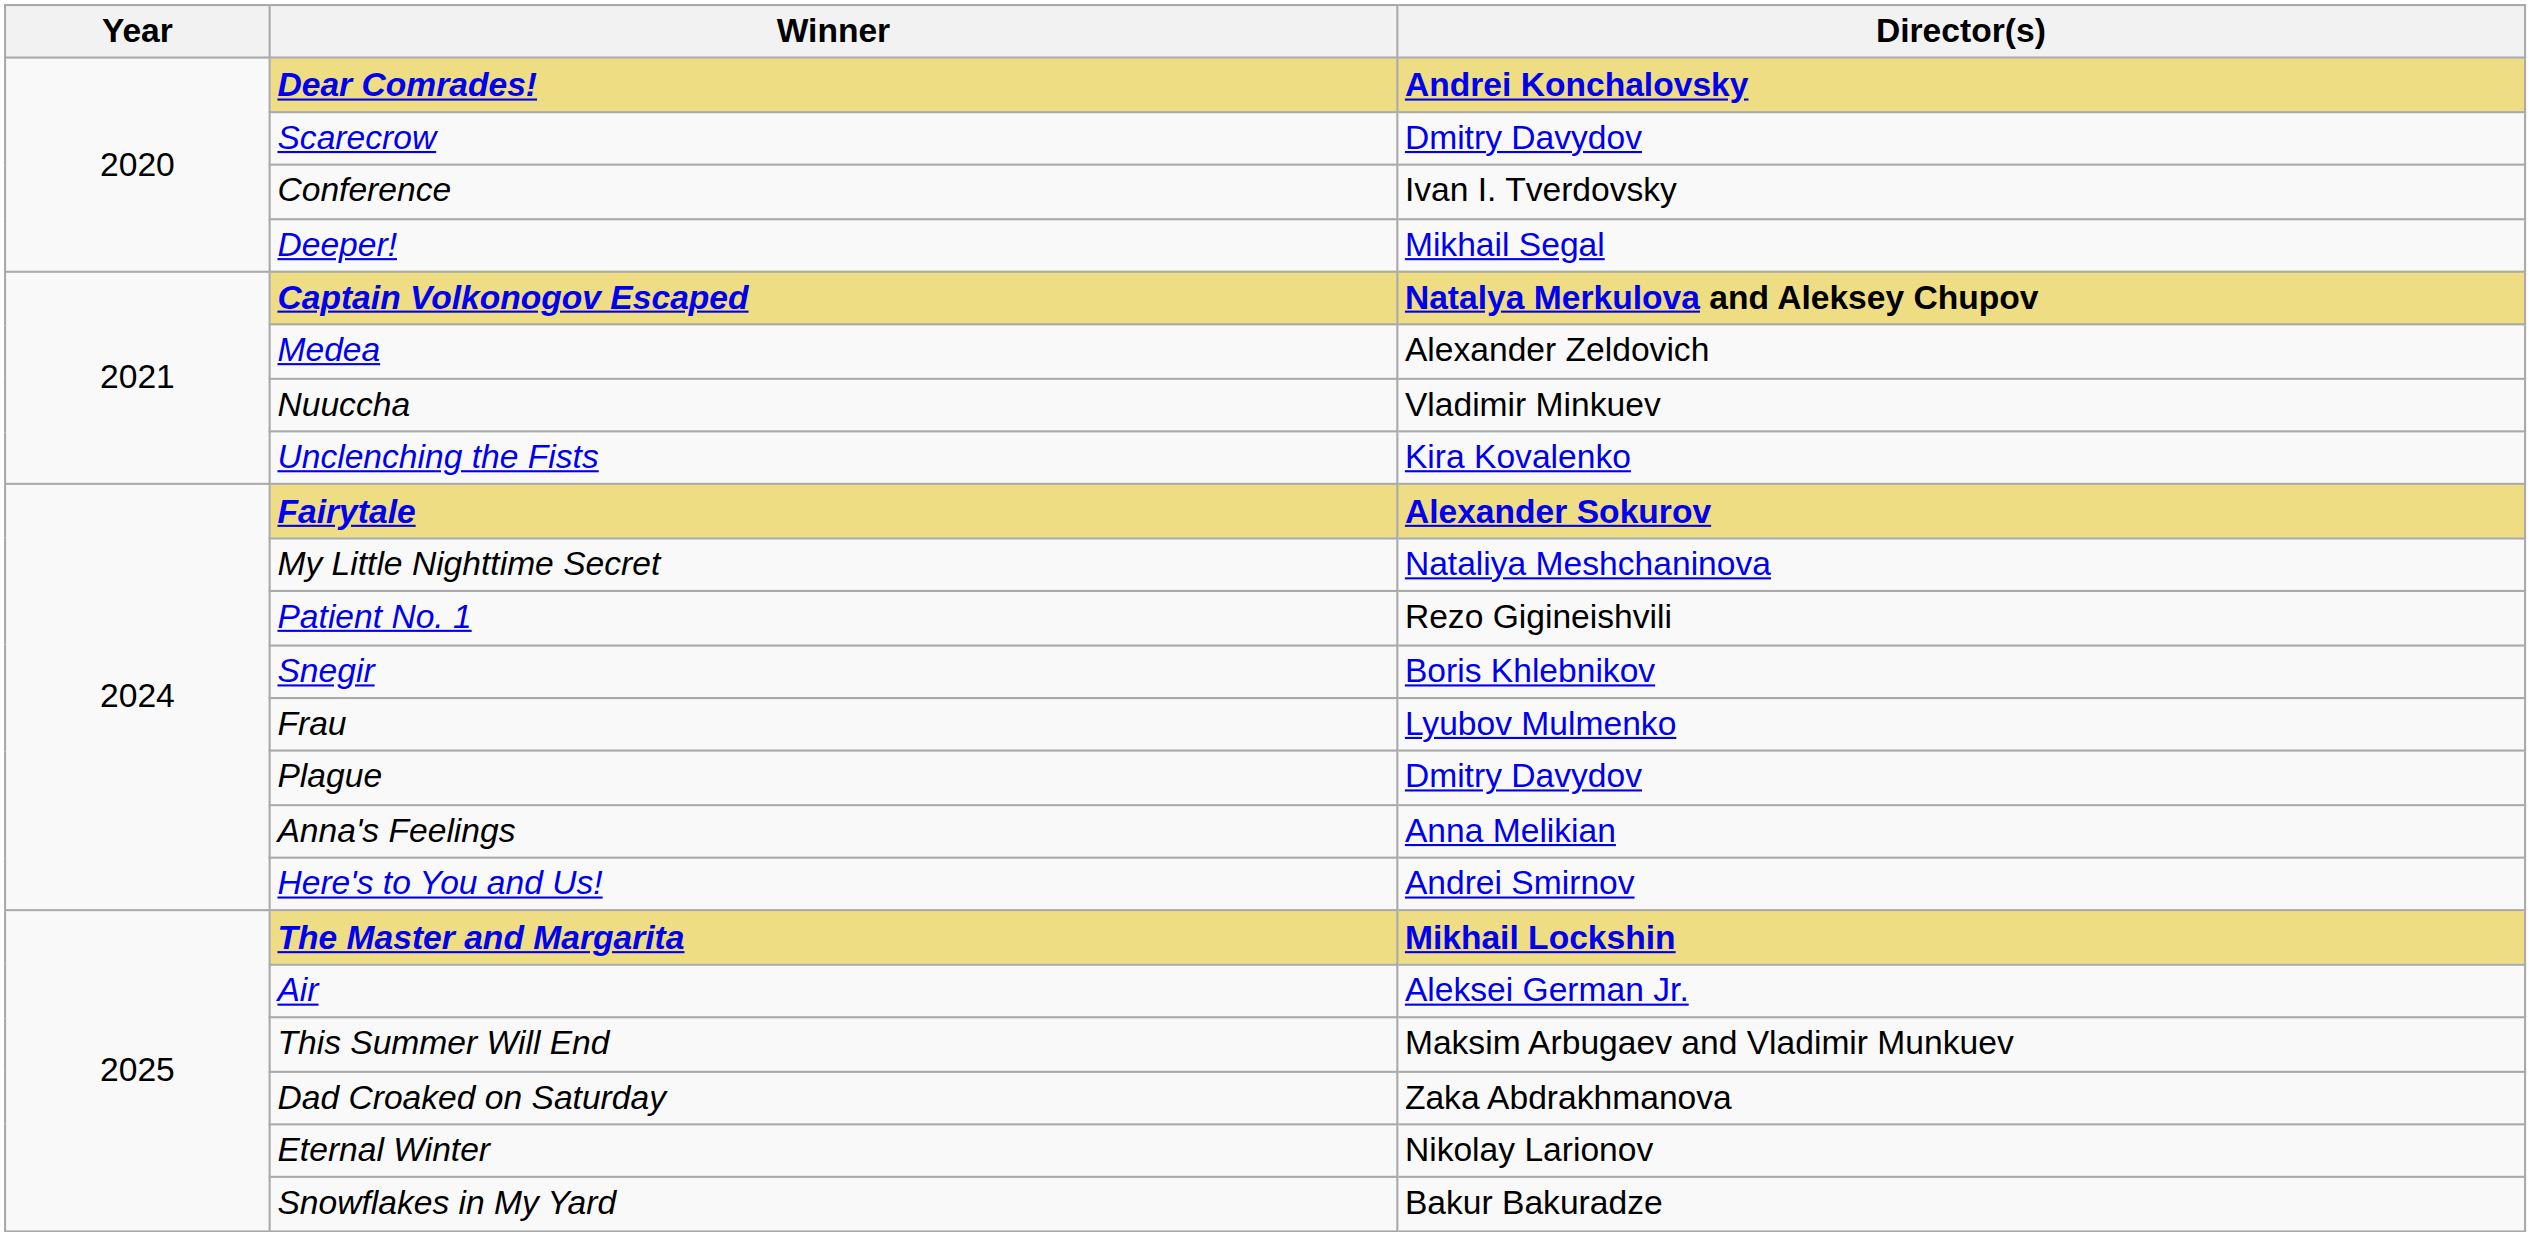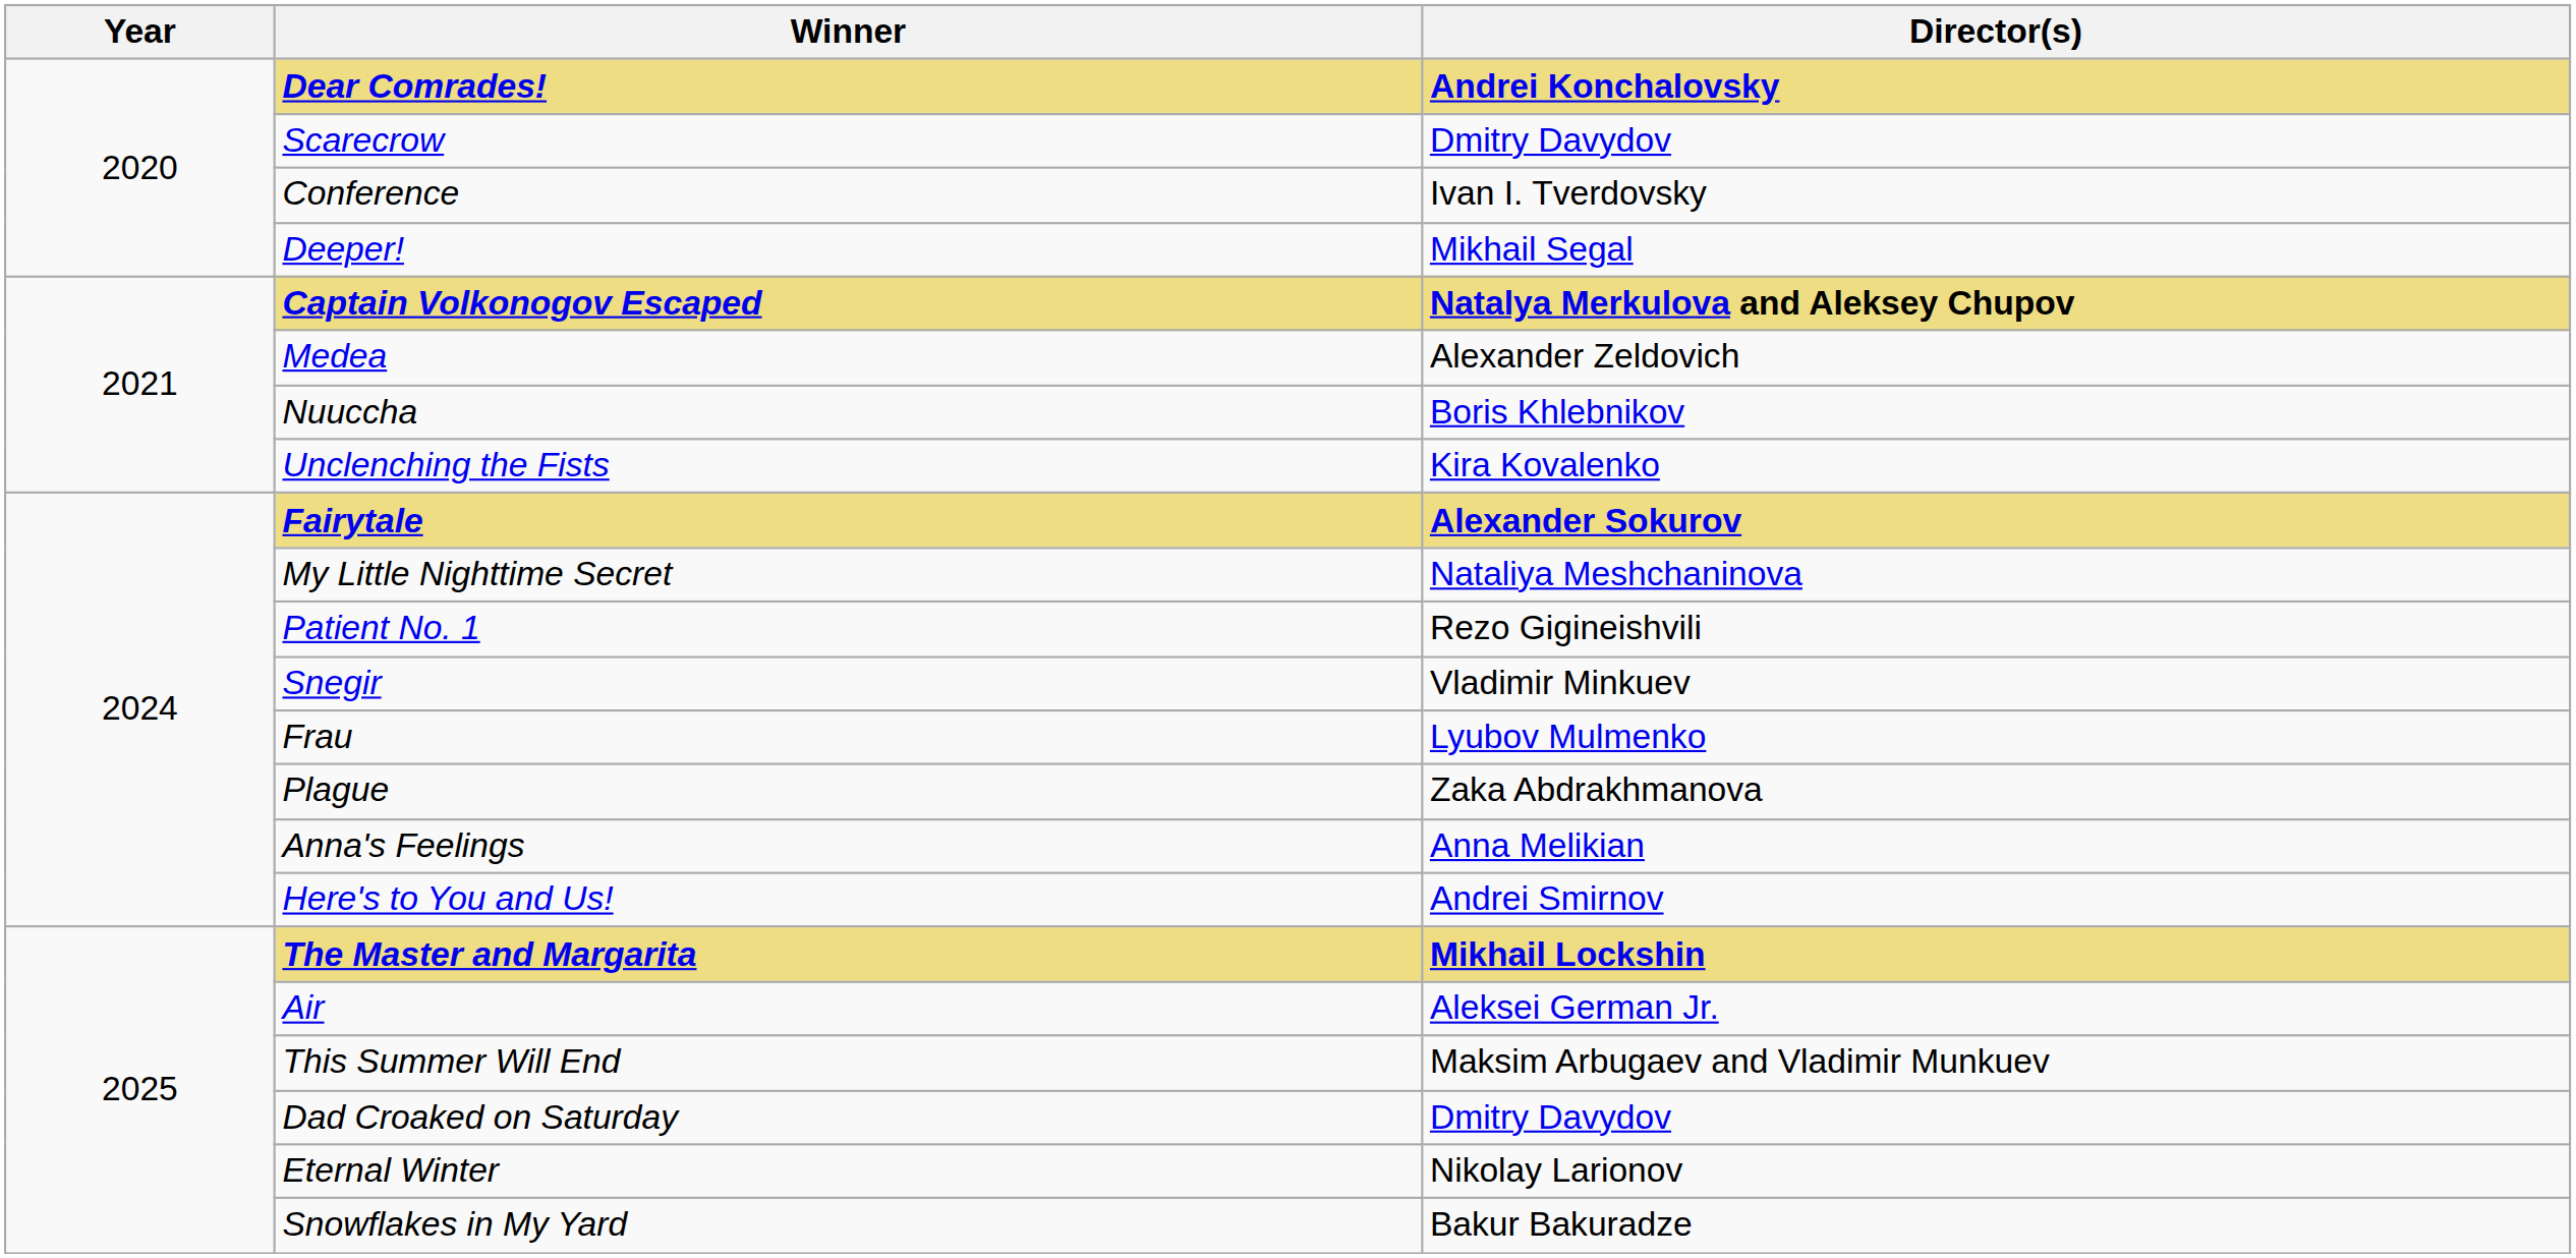Nuuccha | Director(s): Vladimir Minkuev -> Boris Khlebnikov
Snegir | Director(s): Boris Khlebnikov -> Vladimir Minkuev
Plague | Director(s): Dmitry Davydov -> Zaka Abdrakhmanova
Dad Croaked on Saturday | Director(s): Zaka Abdrakhmanova -> Dmitry Davydov
